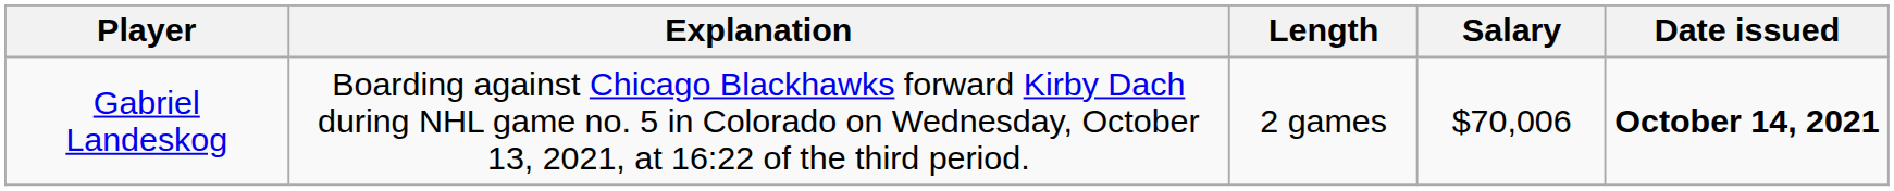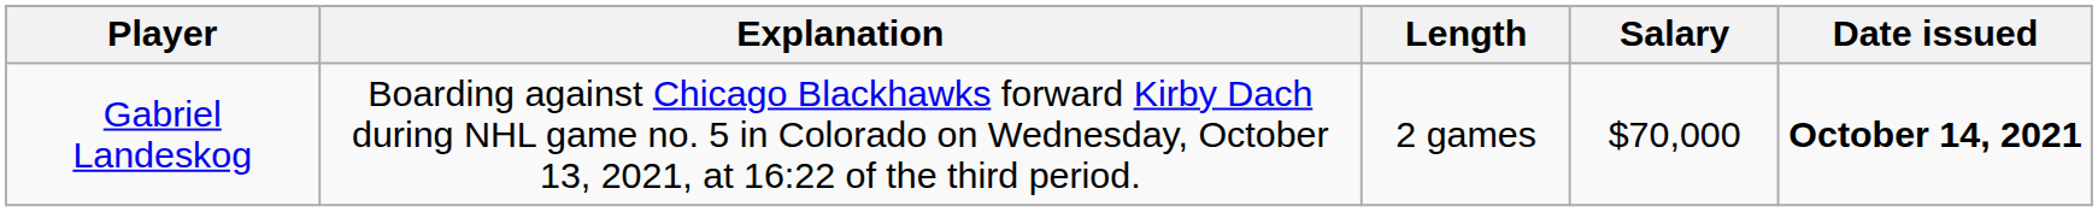Gabriel Landeskog | Salary: $70,006 -> $70,000
